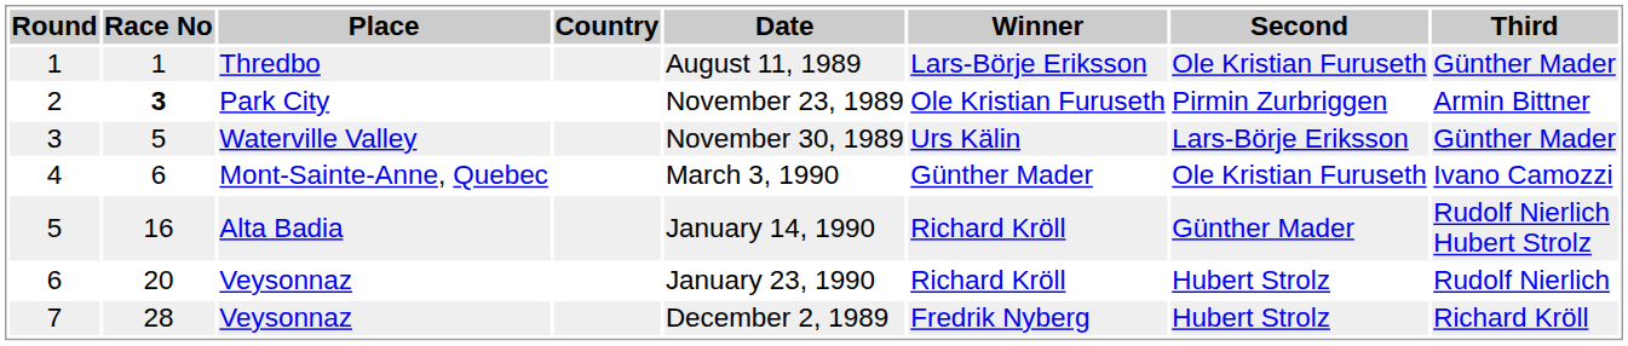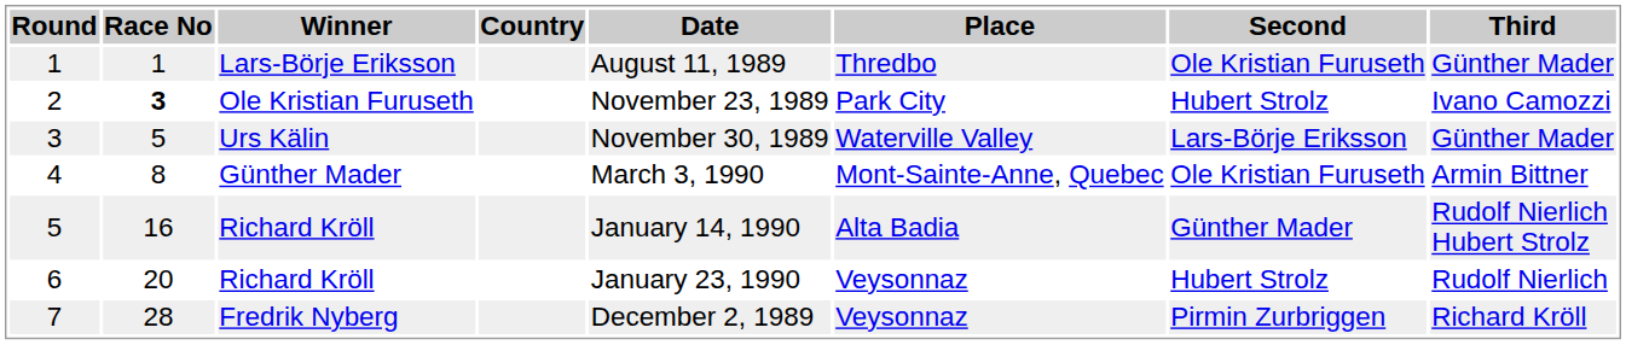columns swapped: Place <-> Winner
2 | Second: Pirmin Zurbriggen -> Hubert Strolz
2 | Third: Armin Bittner -> Ivano Camozzi
4 | Race No: 6 -> 8
4 | Third: Ivano Camozzi -> Armin Bittner
7 | Second: Hubert Strolz -> Pirmin Zurbriggen
